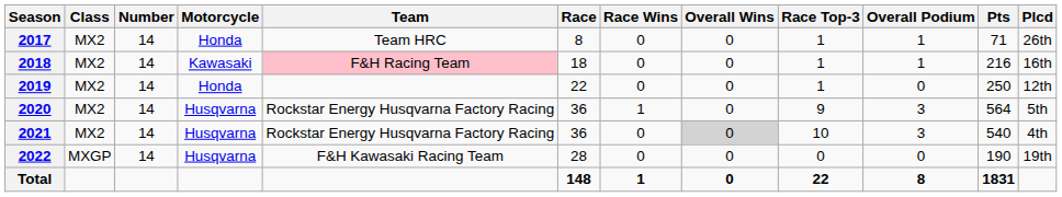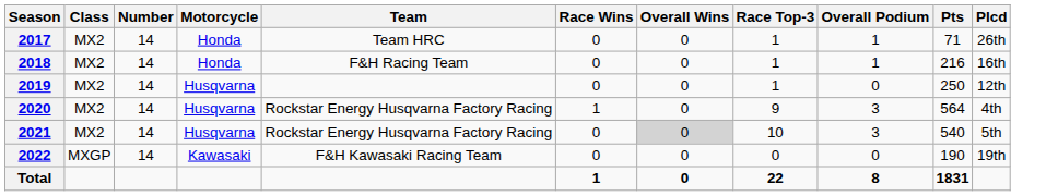- column: Race | 8 | 18 | 22 | 36 | 36 | 28 | 148
2018 | Motorcycle: Kawasaki -> Honda
2018 | Team: pink background -> no background
2019 | Motorcycle: Honda -> Husqvarna
2020 | Plcd: 5th -> 4th
2021 | Plcd: 4th -> 5th
2022 | Motorcycle: Husqvarna -> Kawasaki
